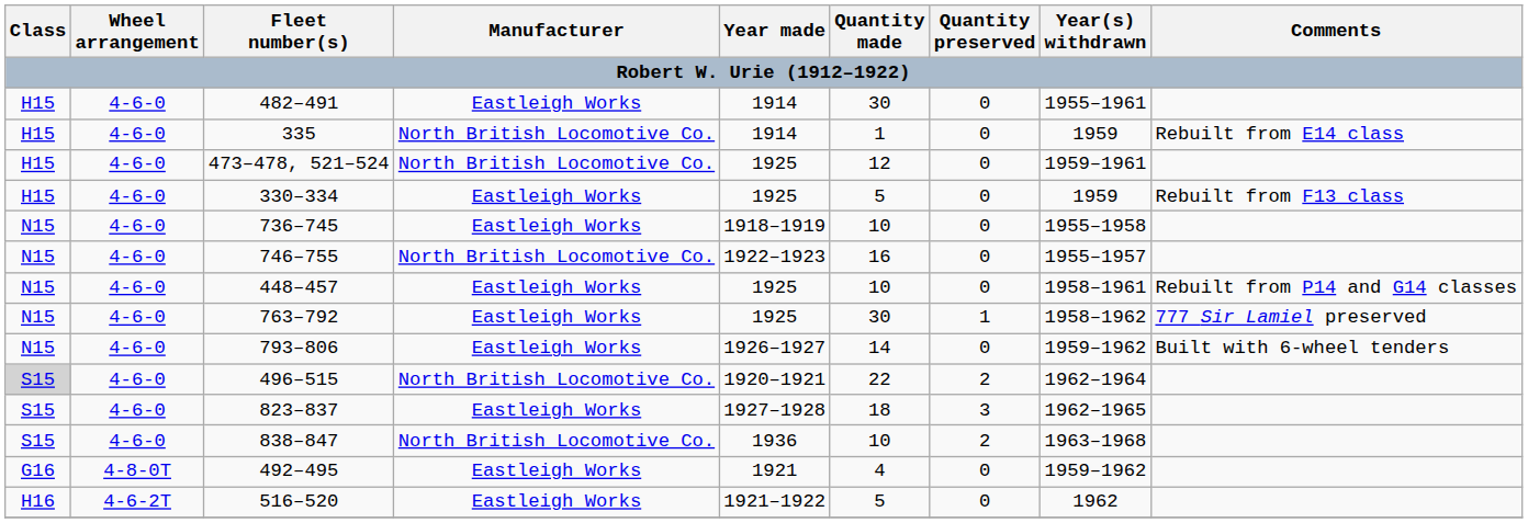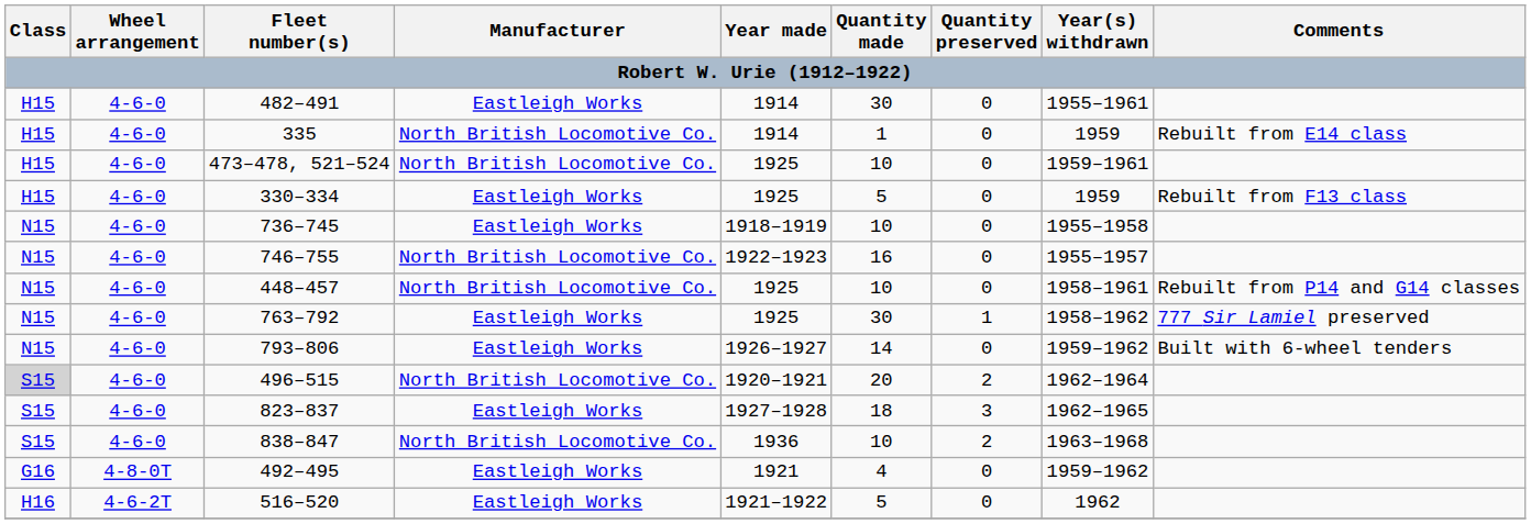473–478, 521–524 | Quantity made: 12 -> 10
448–457 | Manufacturer: Eastleigh Works -> North British Locomotive Co.
496–515 | Quantity made: 22 -> 20
